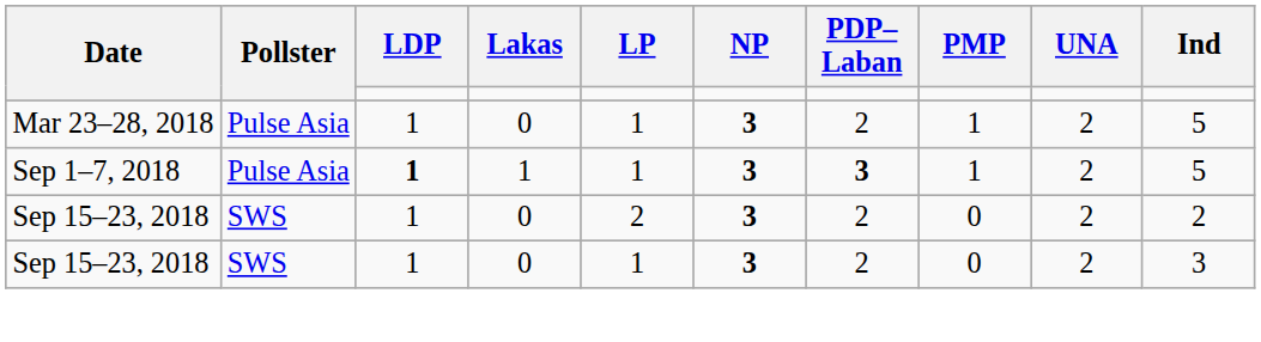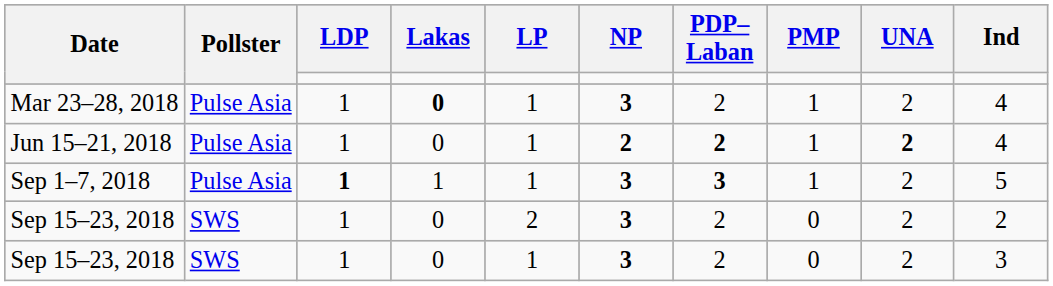Mar 23–28, 2018 | Lakas: normal -> bold
Mar 23–28, 2018 | Ind: 5 -> 4
+ row: Jun 15–21, 2018 | Pulse Asia | 1 | 0 | 1 | 2 | 2 | 1 | 2 | 4
